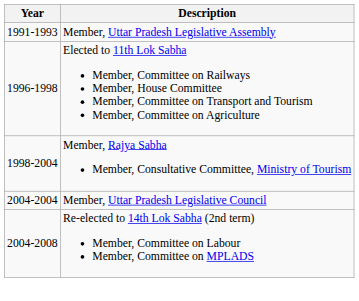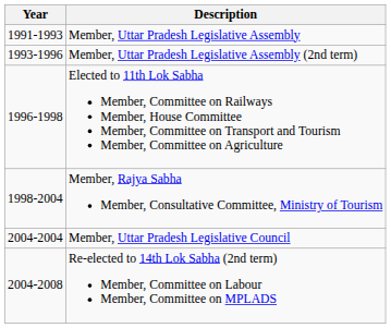+ row: 1993-1996 | Member, Uttar Pradesh Legislative Assembly (2nd term)
